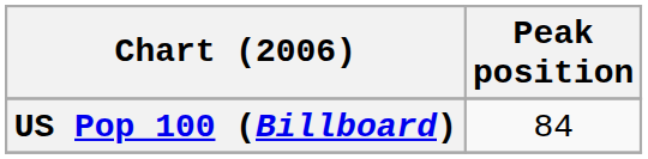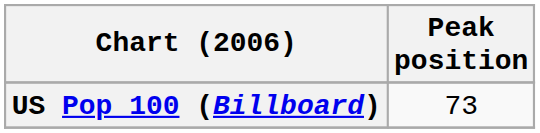US Pop 100 (Billboard) | Peak position: 84 -> 73
